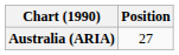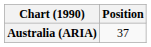Australia (ARIA) | Position: 27 -> 37
